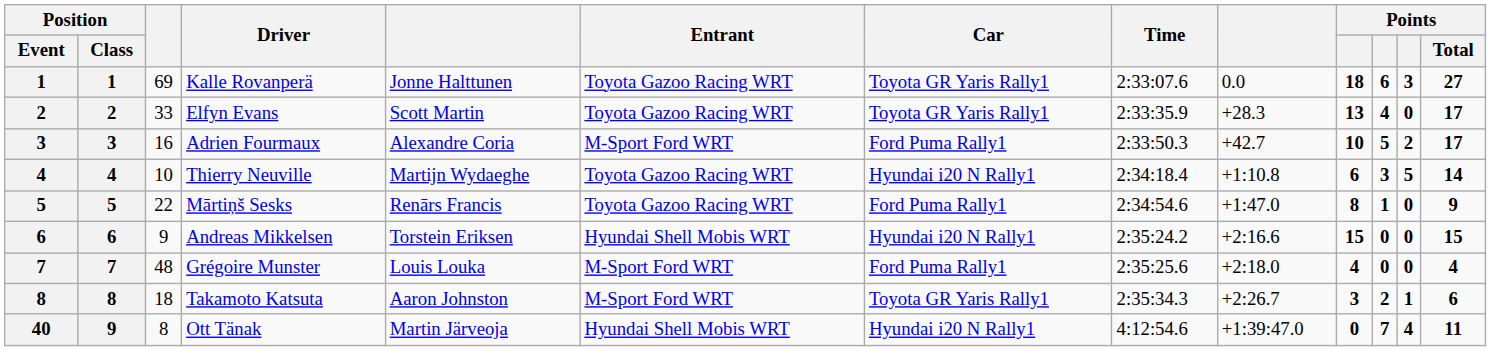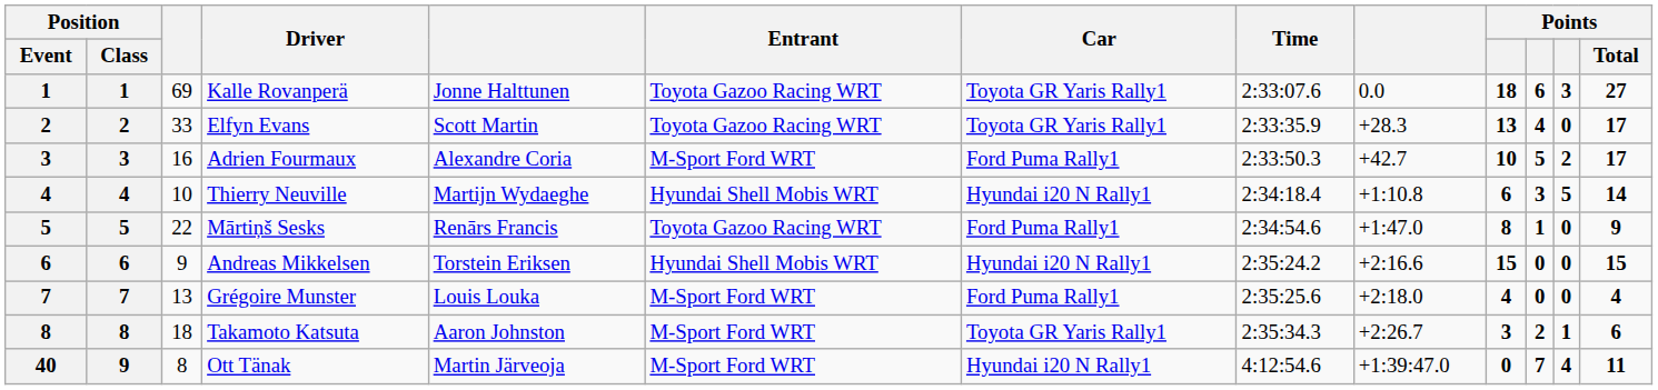Thierry Neuville | Entrant: Toyota Gazoo Racing WRT -> Hyundai Shell Mobis WRT
Grégoire Munster | column 3: 48 -> 13
Ott Tänak | Entrant: Hyundai Shell Mobis WRT -> M-Sport Ford WRT
